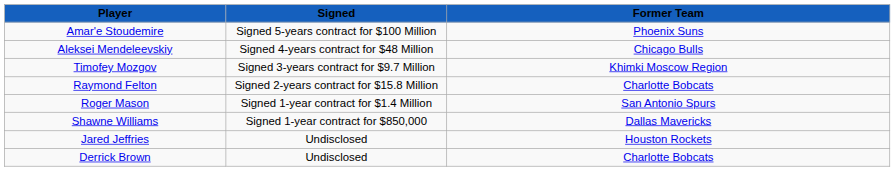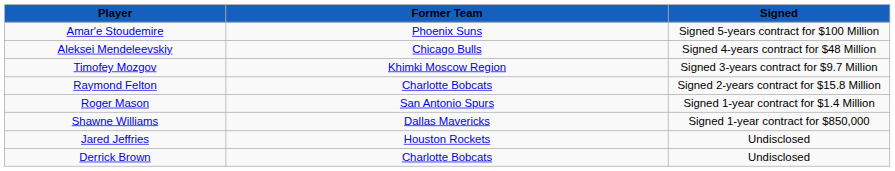columns swapped: Signed <-> Former Team
